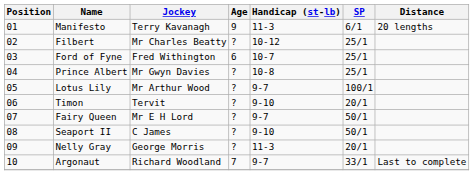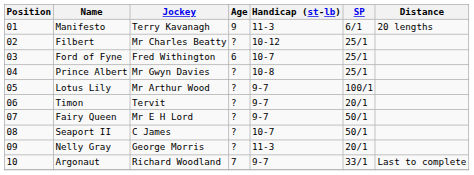Timon | Handicap (st-lb): 9-10 -> 9-7
Seaport II | Handicap (st-lb): 9-10 -> 10-7
